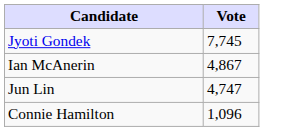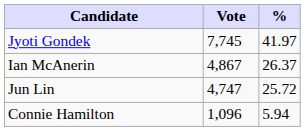+ column: % | 41.97 | 26.37 | 25.72 | 5.94
